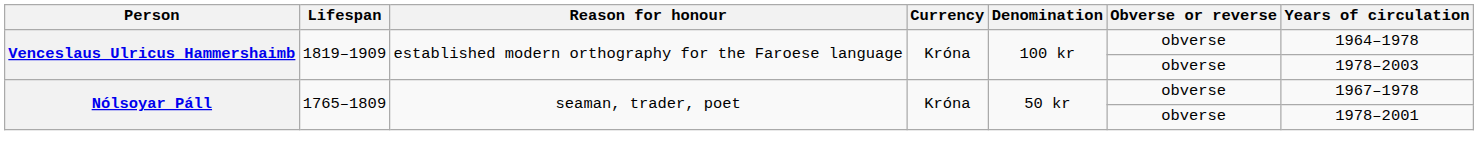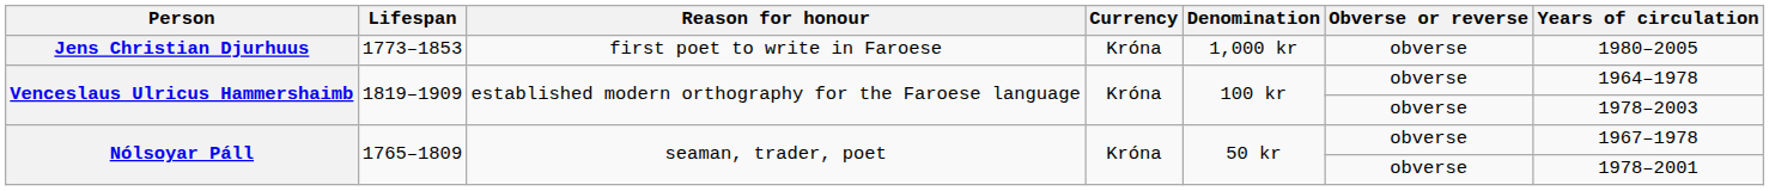+ row: Jens Christian Djurhuus | 1773–1853 | first poet to write in Faroese | Króna | 1,000 kr | obverse | 1980–2005
